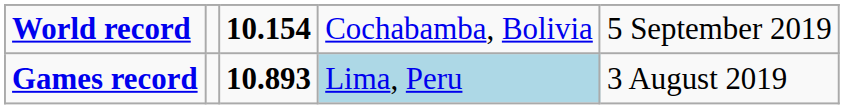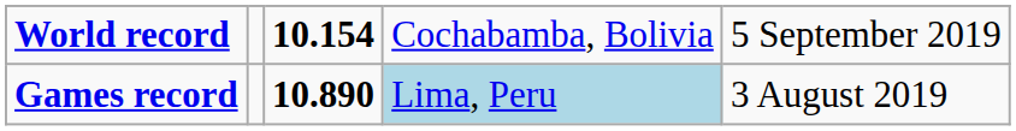Games record | column 3: 10.893 -> 10.890
